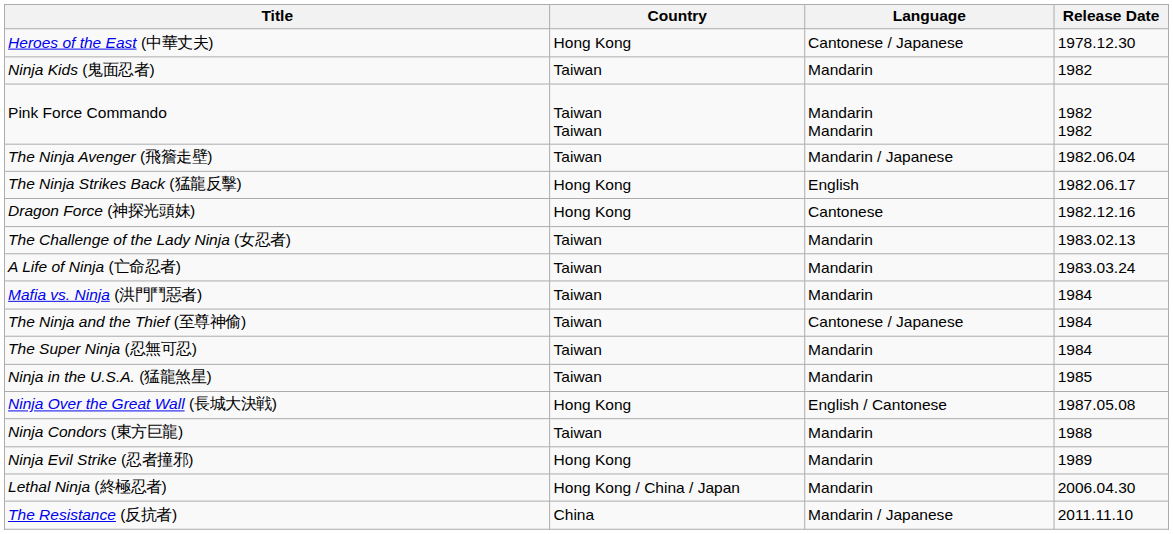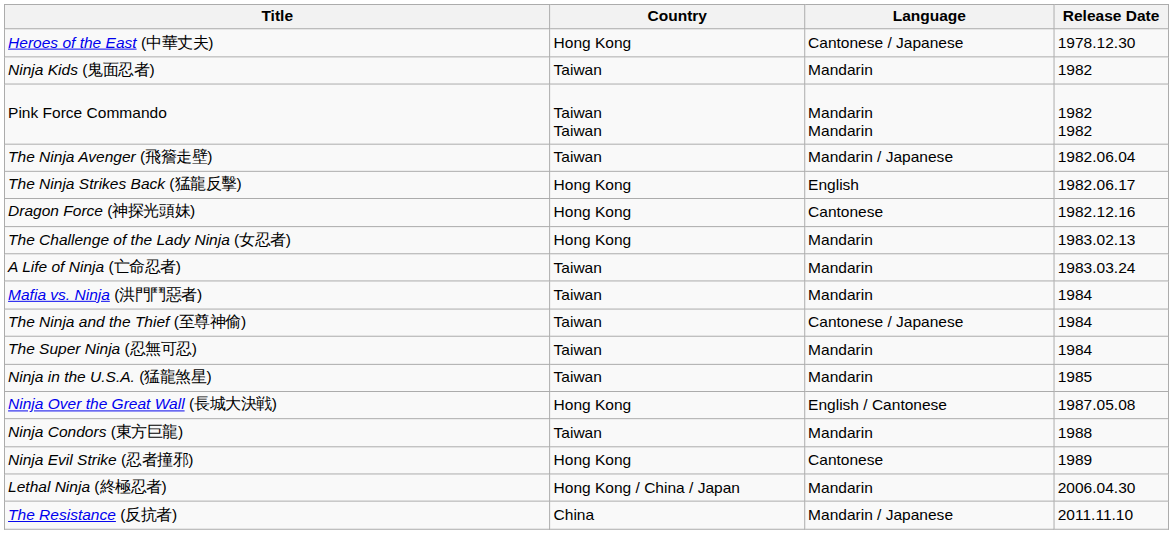The Challenge of the Lady Ninja (女忍者) | Country: Taiwan -> Hong Kong
Ninja Evil Strike (忍者撞邪) | Language: Mandarin -> Cantonese
